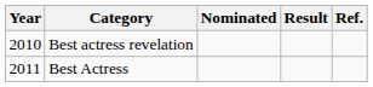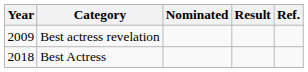Best actress revelation | Year: 2010 -> 2009
Best Actress | Year: 2011 -> 2018
